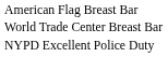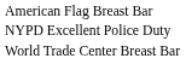rows swapped: World Trade Center Breast Bar <-> NYPD Excellent Police Duty
